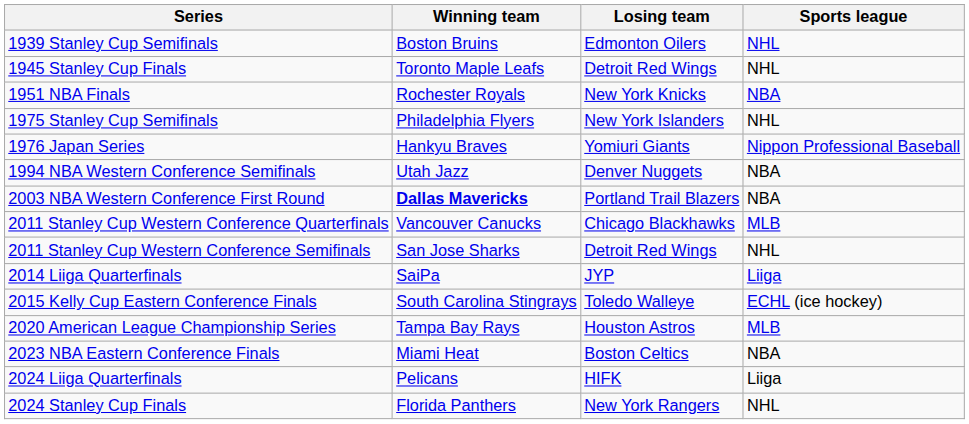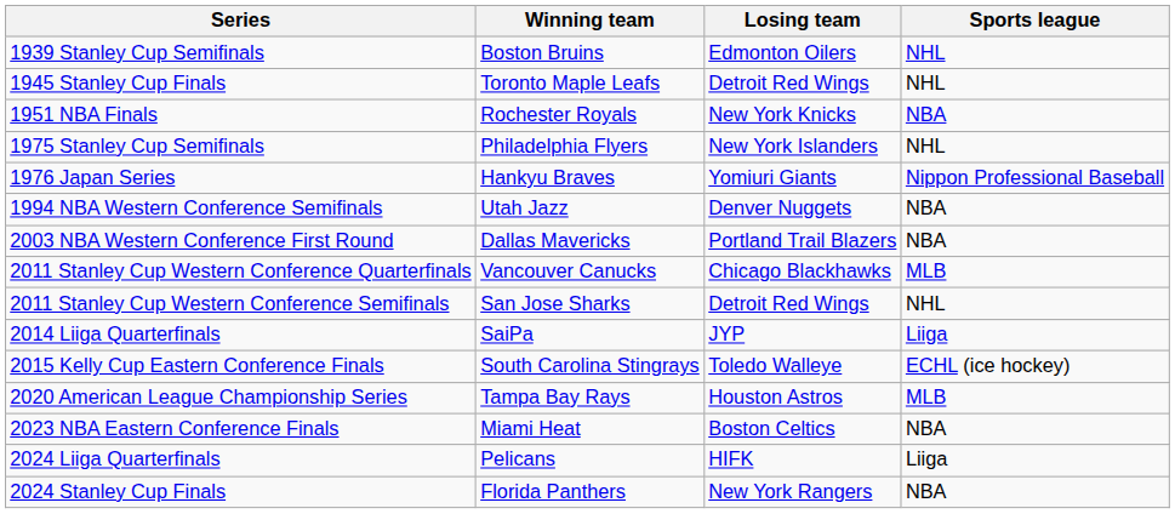2003 NBA Western Conference First Round | Winning team: bold -> normal
2024 Stanley Cup Finals | Sports league: NHL -> NBA
